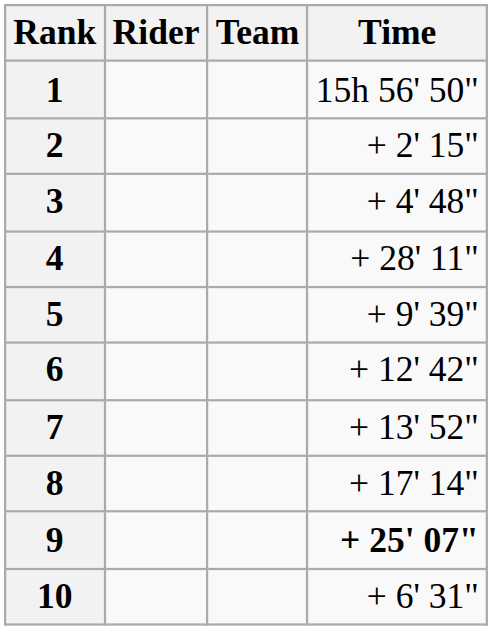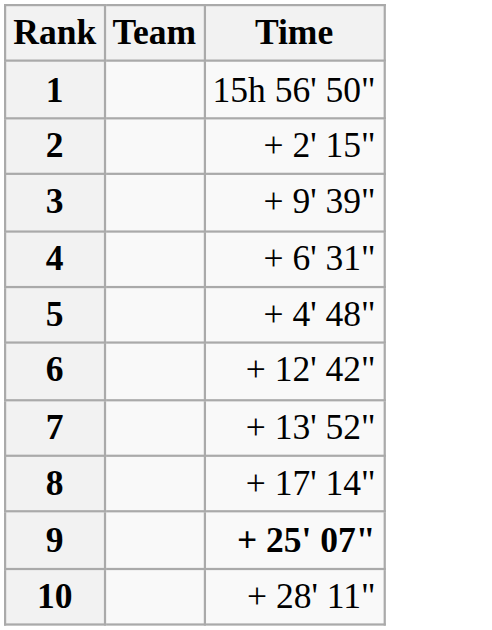- column: Rider
3 | Time: + 4' 48" -> + 9' 39"
4 | Time: + 28' 11" -> + 6' 31"
5 | Time: + 9' 39" -> + 4' 48"
10 | Time: + 6' 31" -> + 28' 11"
